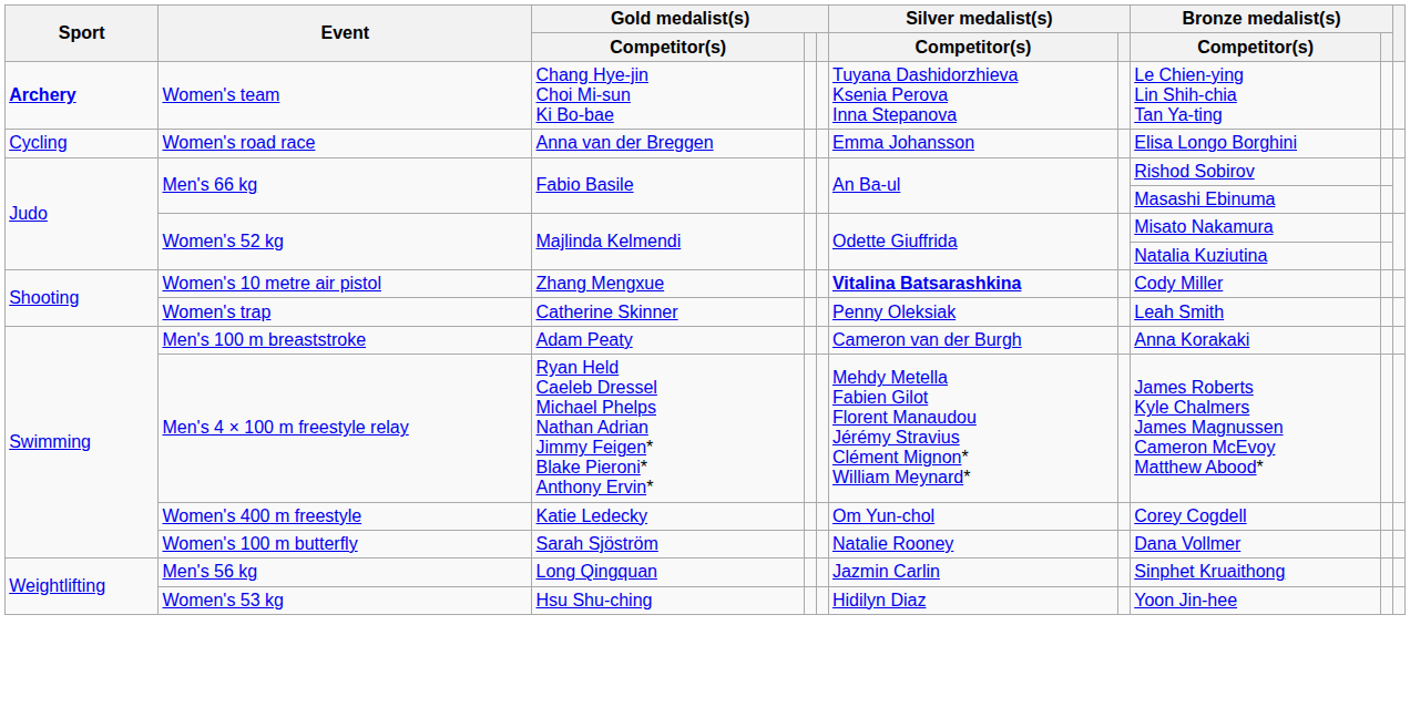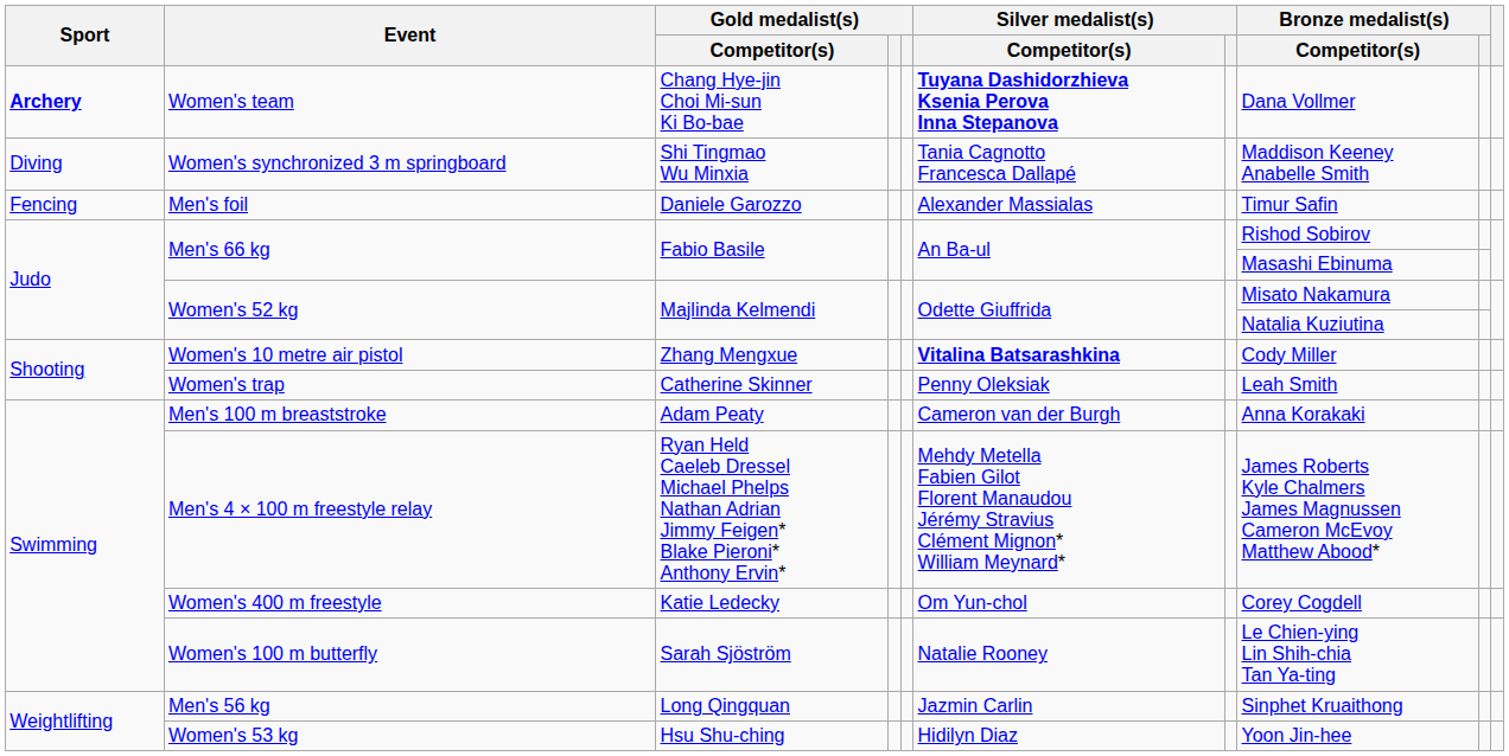Women's team | Silver medalist(s) / Competitor(s): normal -> bold
Women's team | Bronze medalist(s) / Competitor(s): Le Chien-ying Lin Shih-chia Tan Ya-ting -> Dana Vollmer
- row: Cycling | Women's road race | Anna van der Breggen | Emma Johansson | Elisa Longo Borghini
+ row: Diving | Women's synchronized 3 m springboard | Shi Tingmao Wu Minxia | Tania Cagnotto Francesca Dallapé | Maddison Keeney Anabelle Smith
+ row: Fencing | Men's foil | Daniele Garozzo | Alexander Massialas | Timur Safin
Women's 100 m butterfly | Bronze medalist(s) / Competitor(s): Dana Vollmer -> Le Chien-ying Lin Shih-chia Tan Ya-ting
